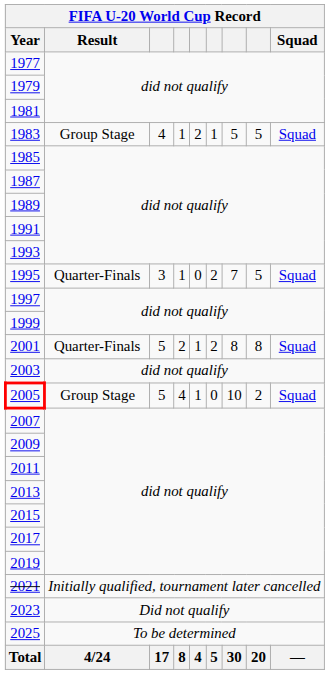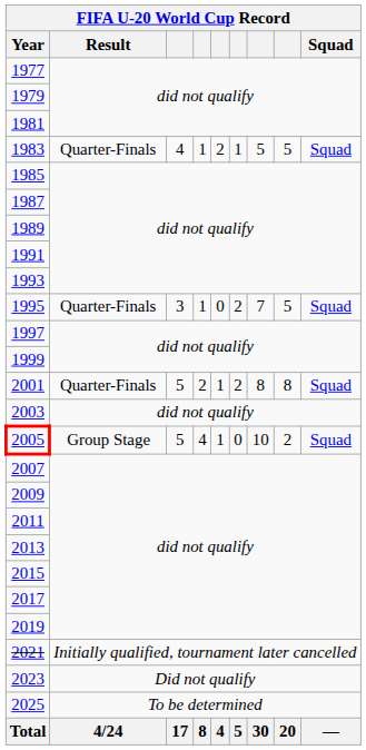1983 | Result: Group Stage -> Quarter-Finals
